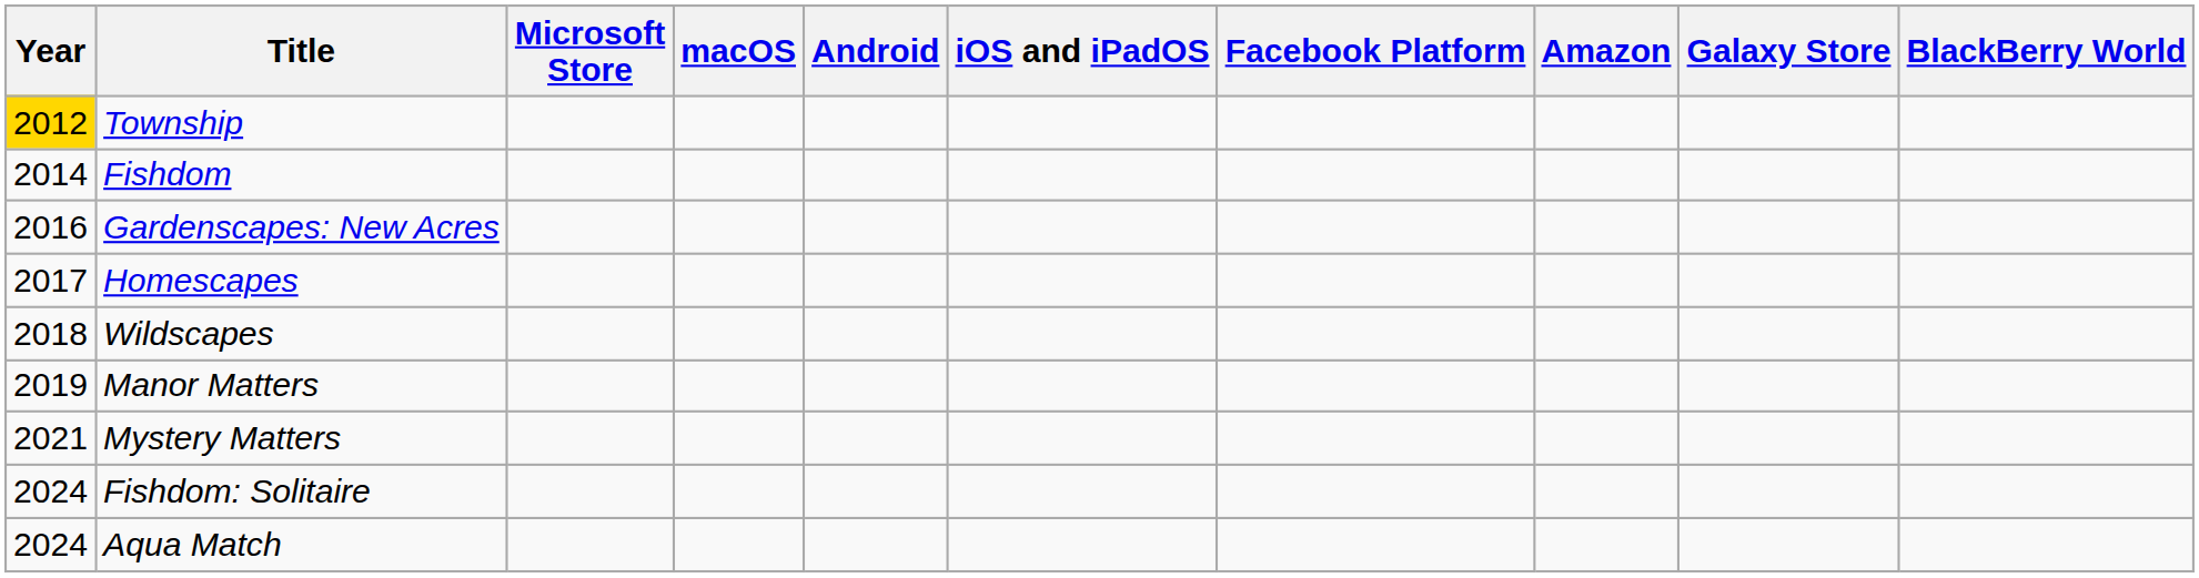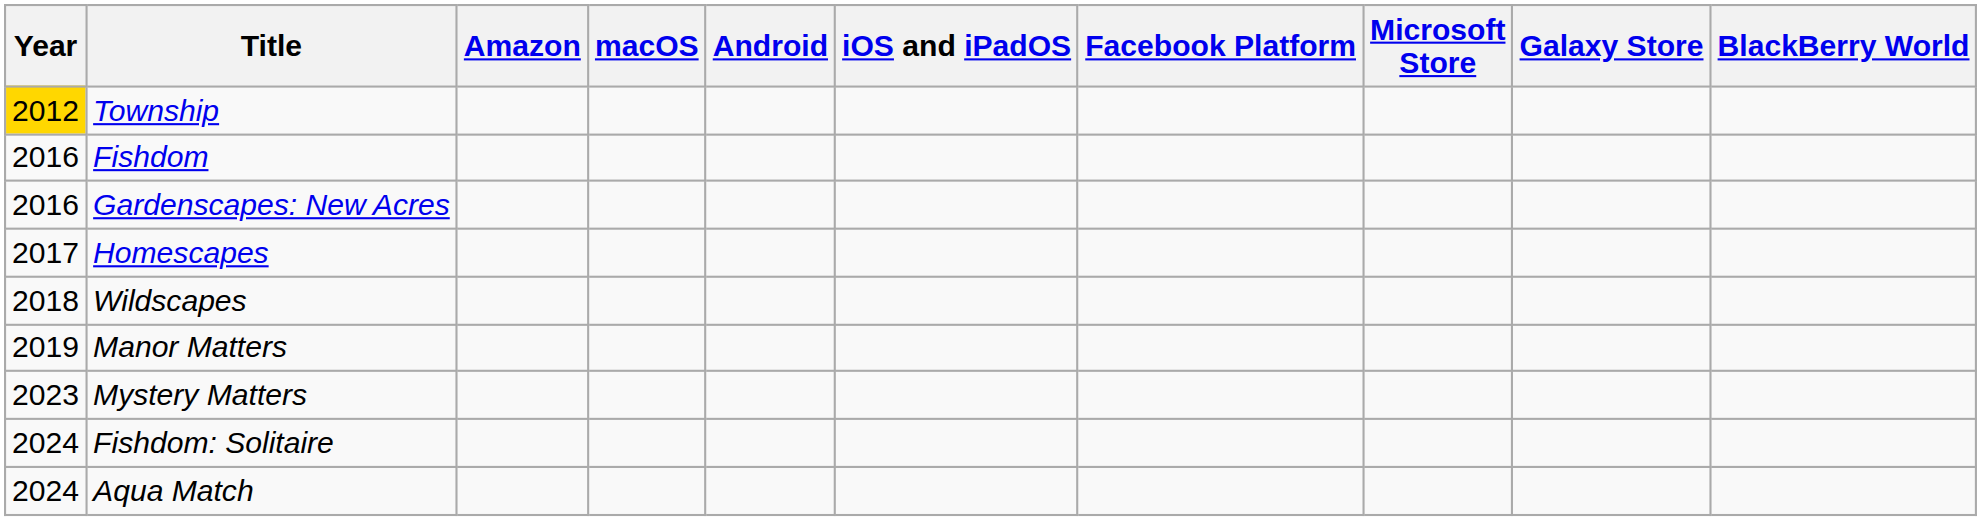columns swapped: Microsoft Store <-> Amazon
Fishdom | Year: 2014 -> 2016
Mystery Matters | Year: 2021 -> 2023
